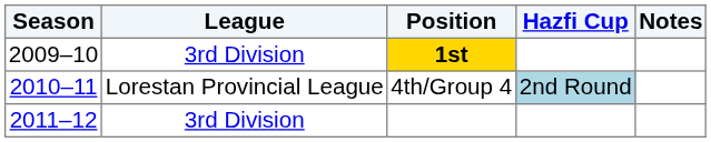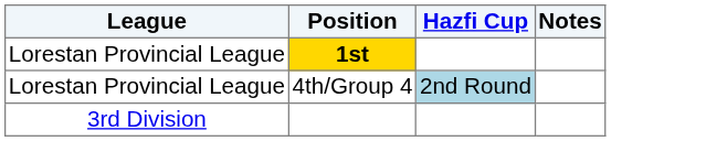- column: Season | 2009–10 | 2010–11 | 2011–12
1st | League: 3rd Division -> Lorestan Provincial League
